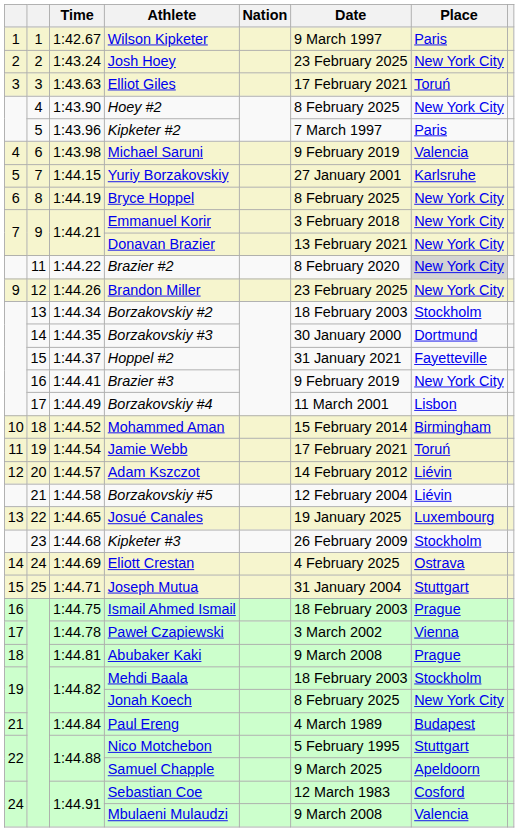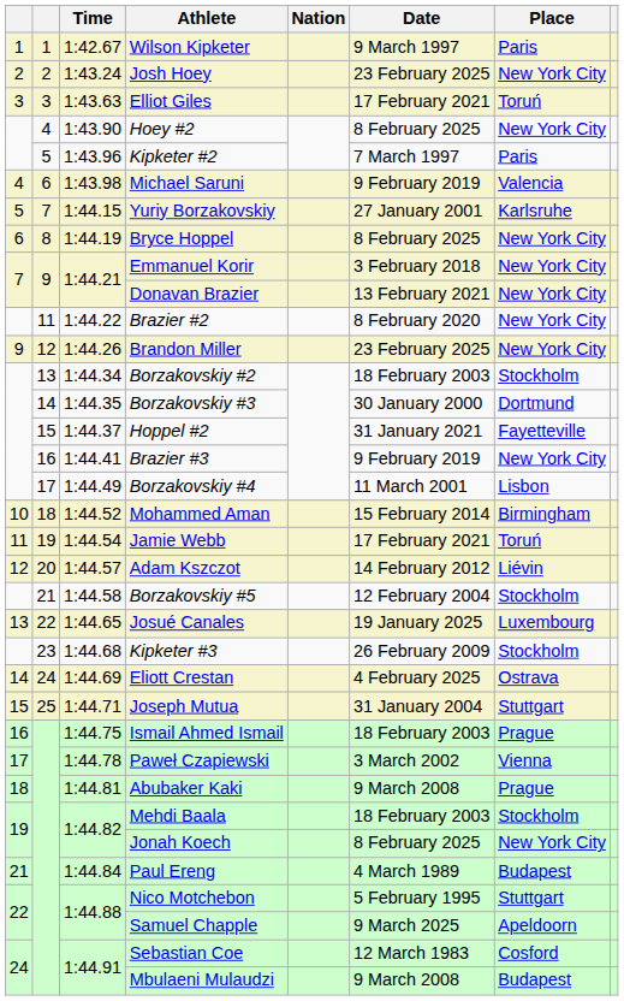Brazier #2 | Place: lightgrey background -> no background
Borzakovskiy #5 | Place: Liévin -> Stockholm
Mbulaeni Mulaudzi | Place: Valencia -> Budapest
